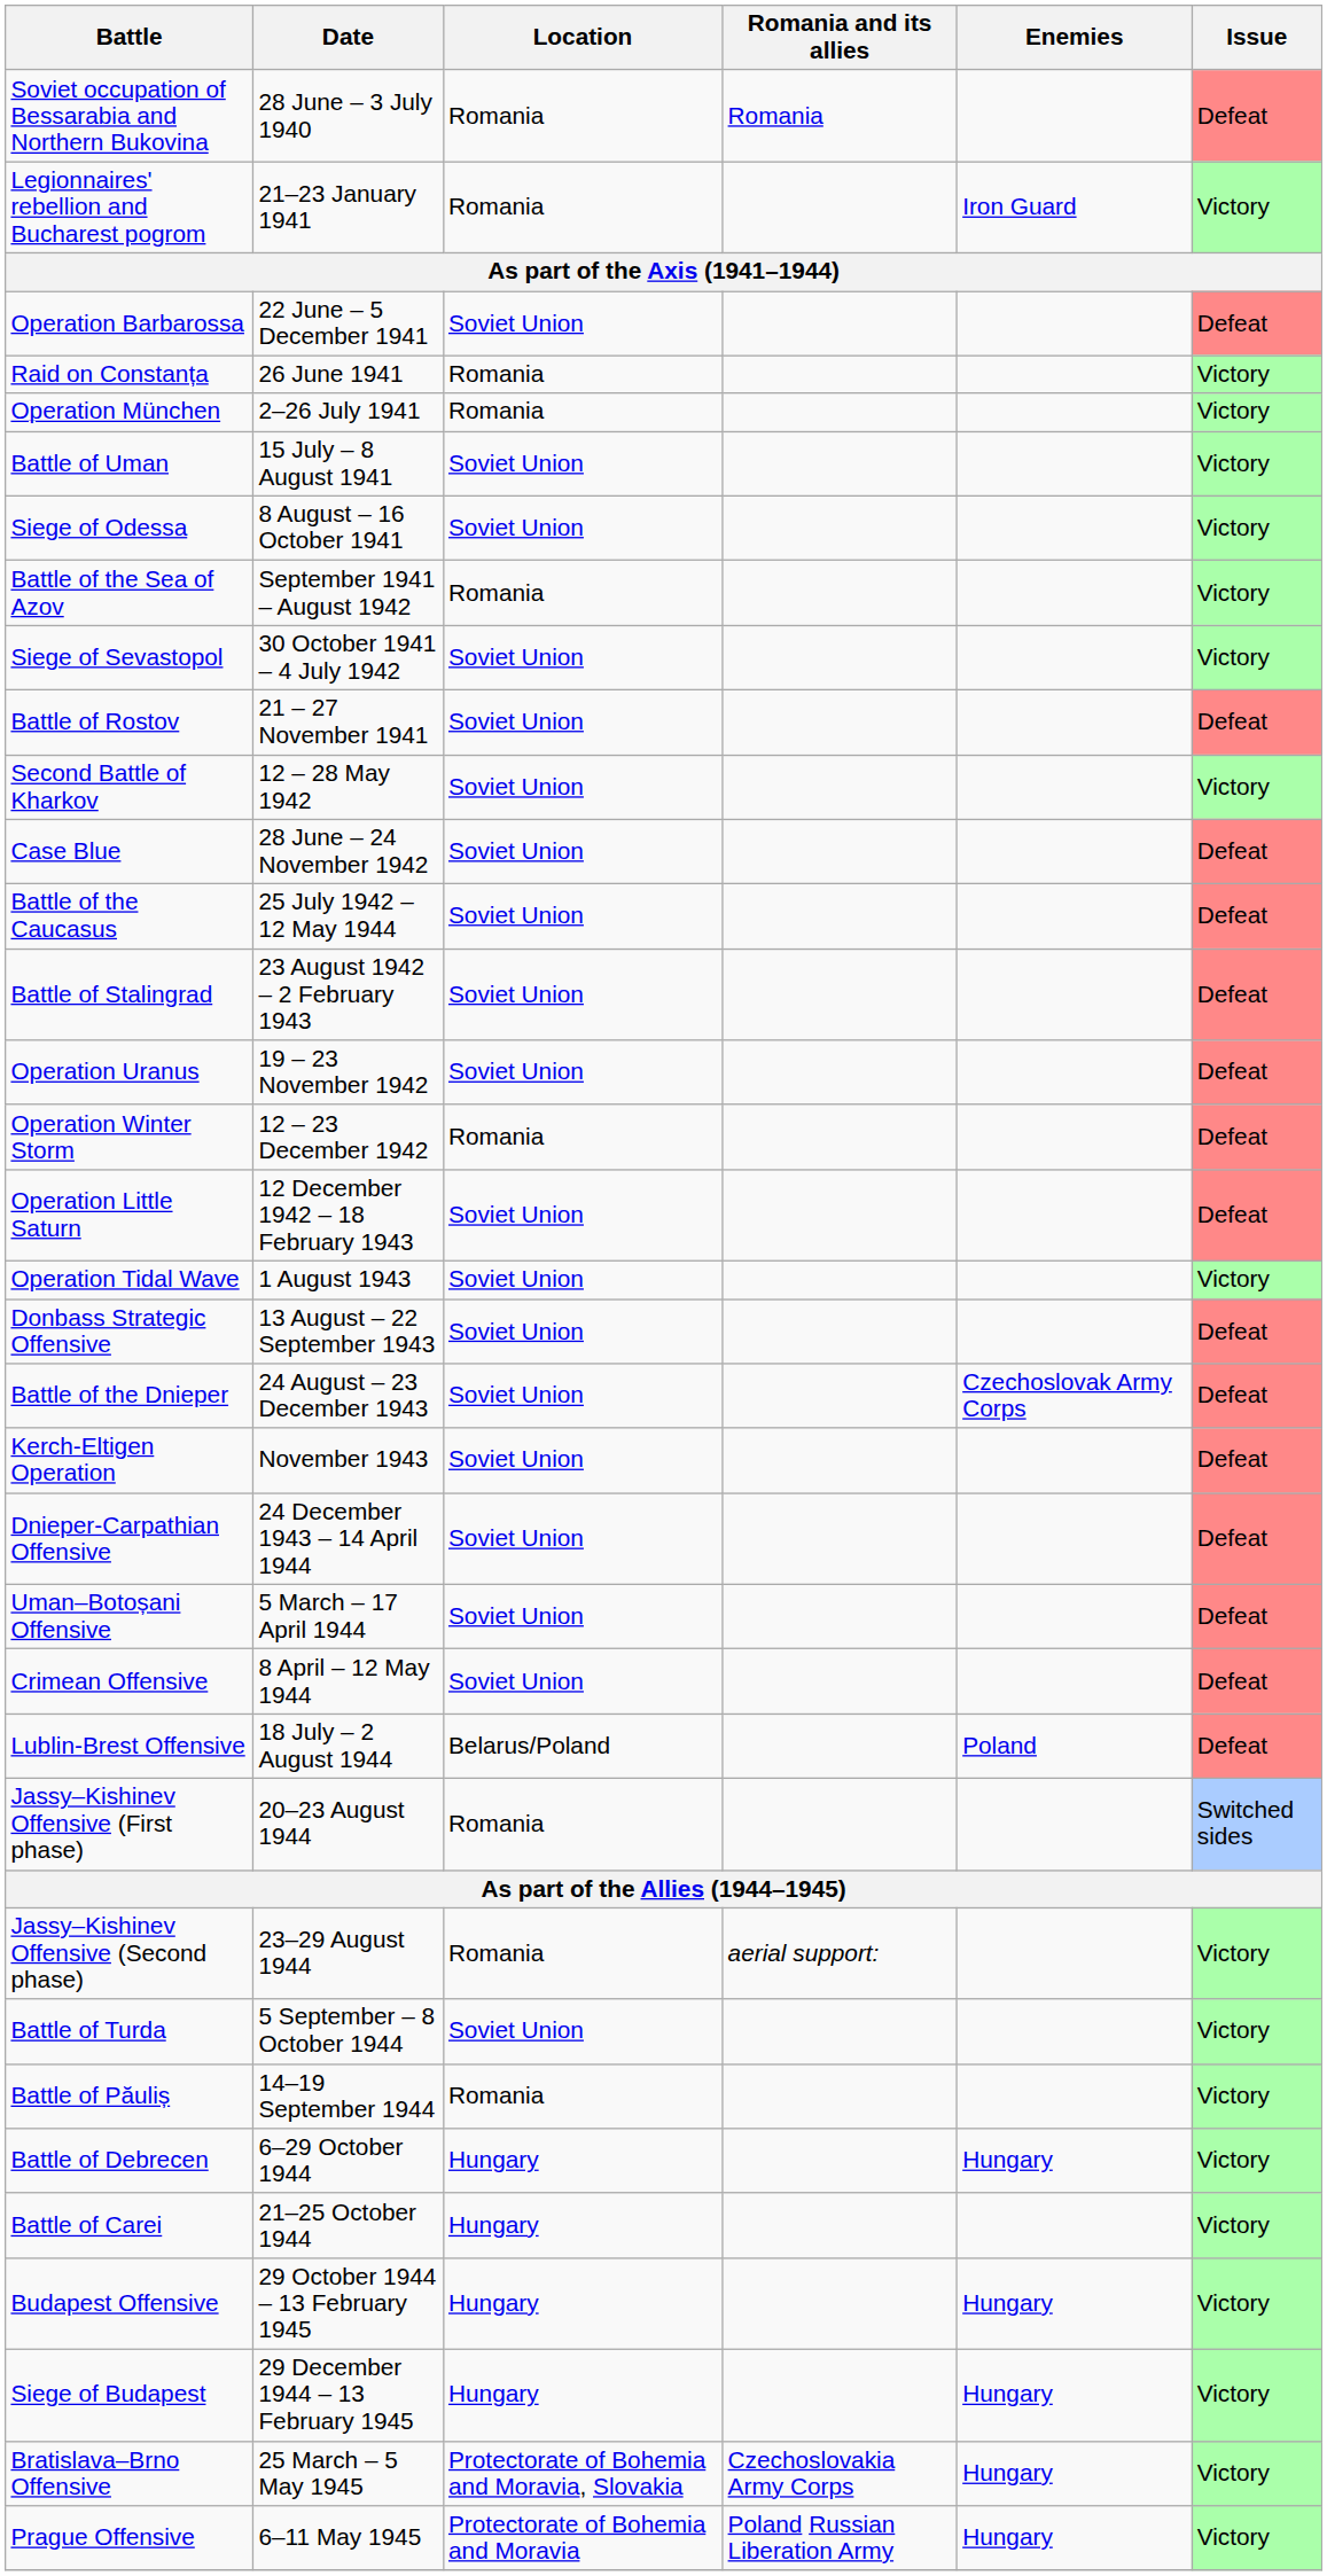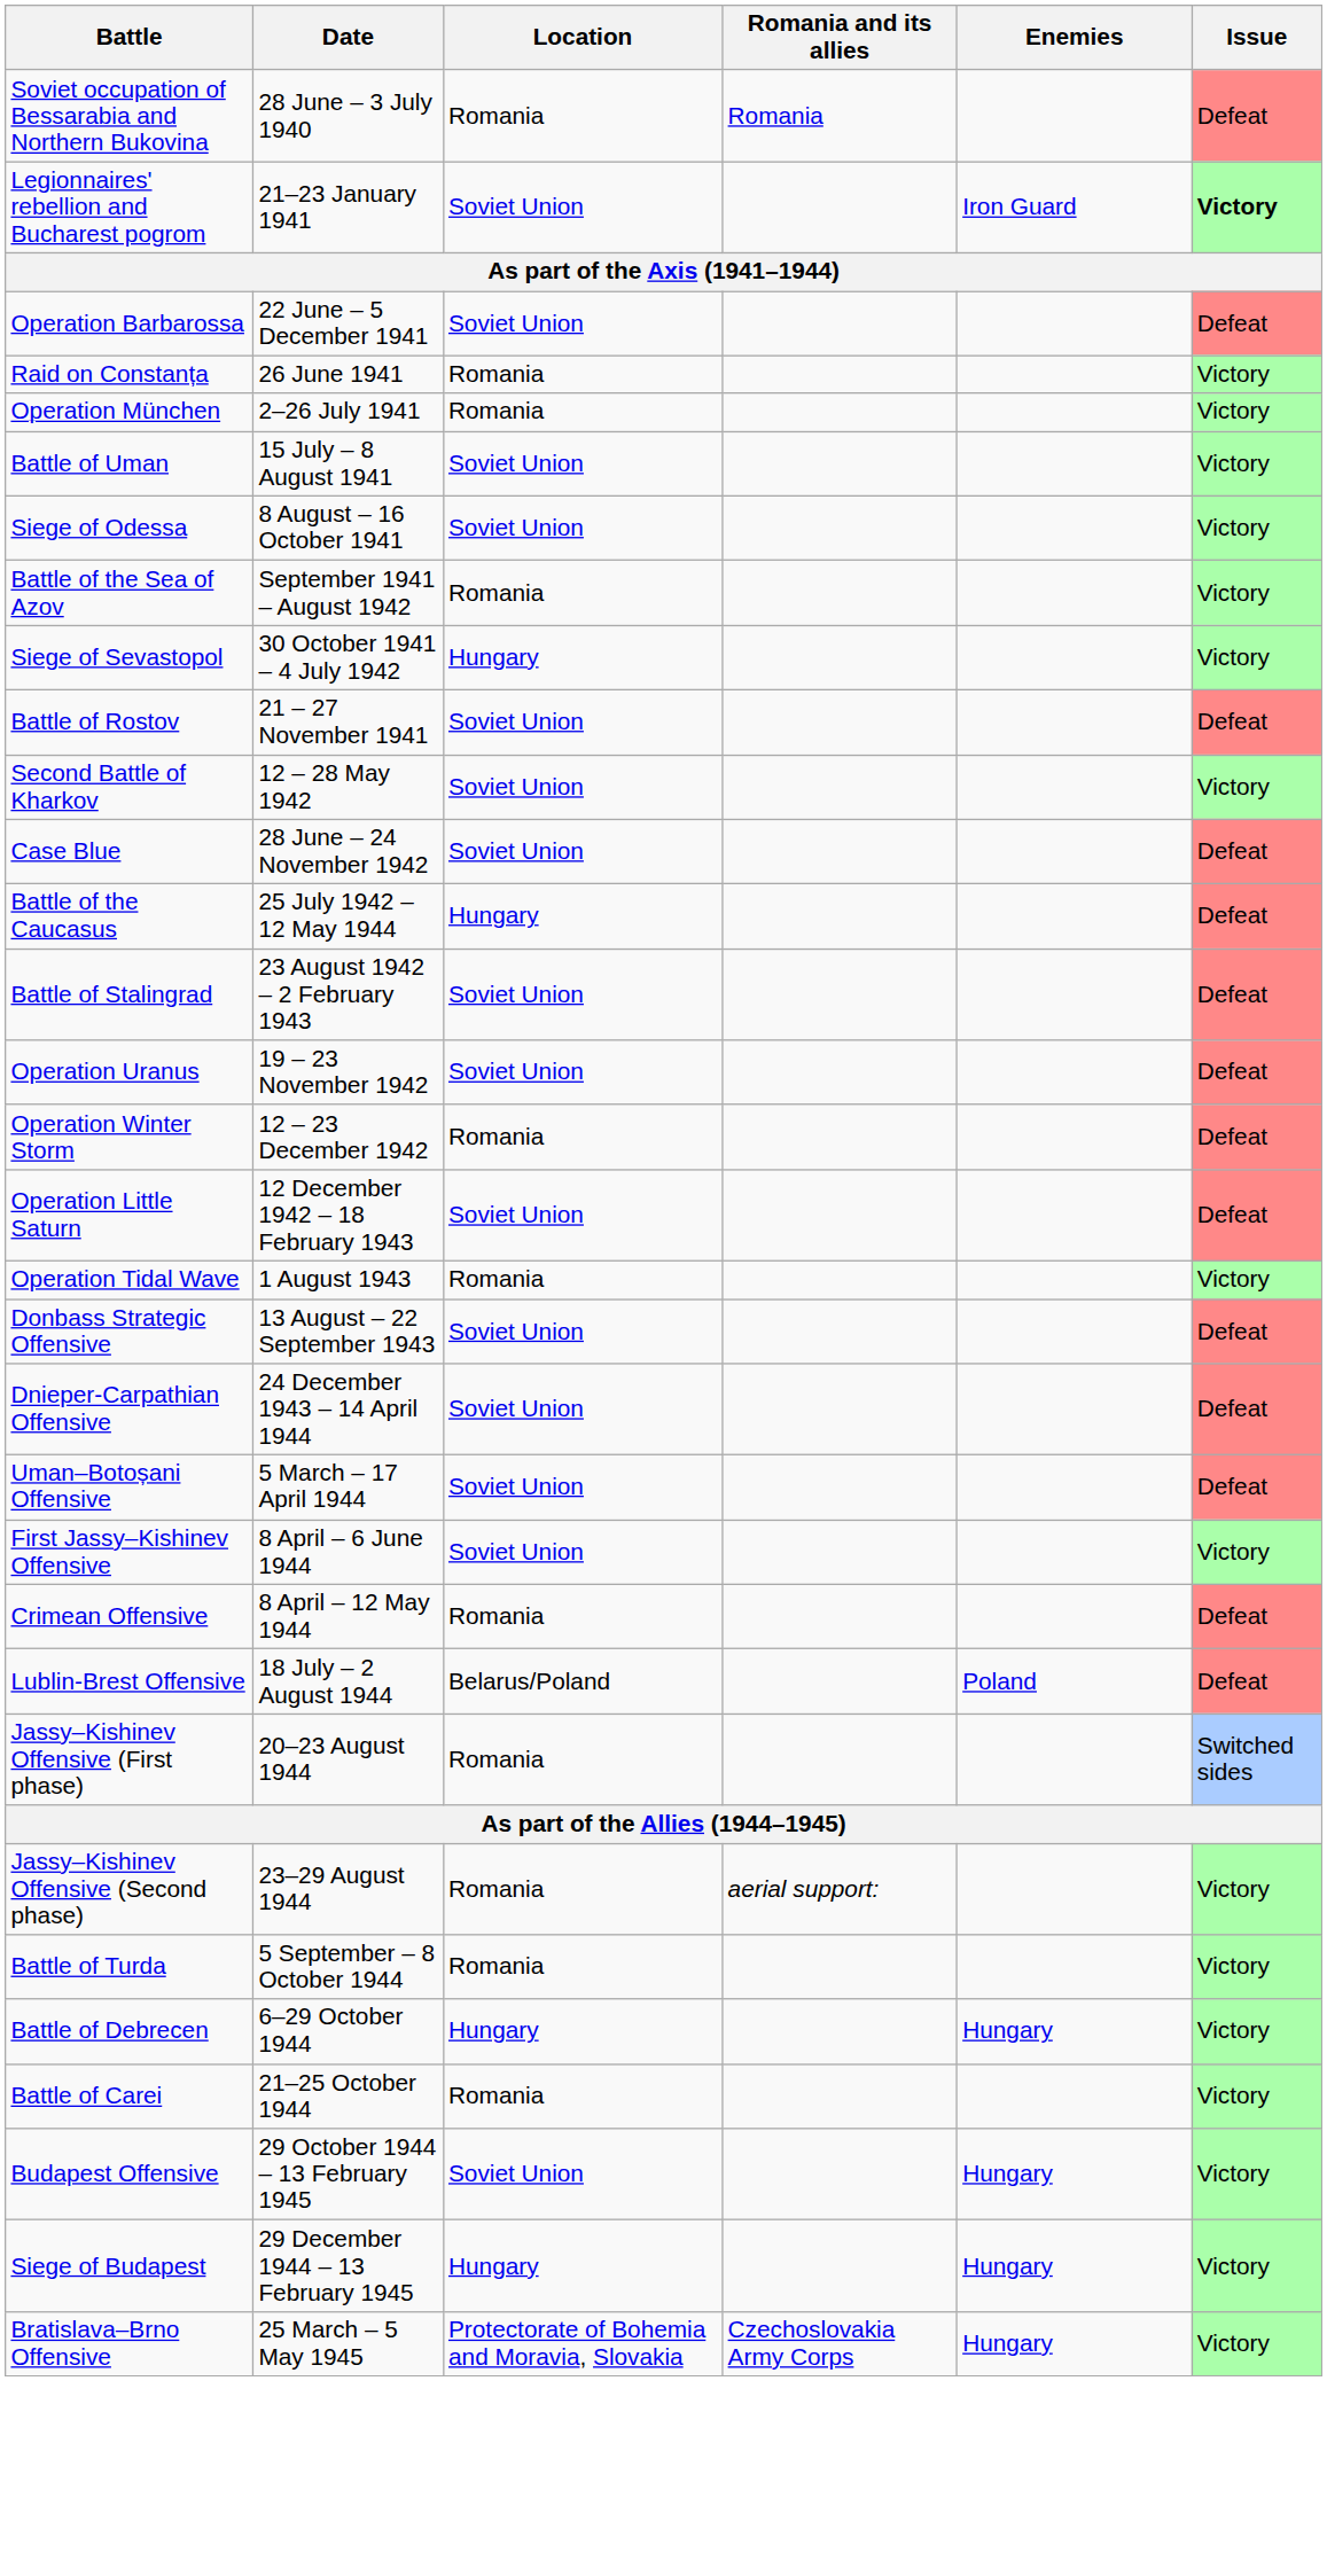Legionnaires' rebellion and Bucharest pogrom | Location: Romania -> Soviet Union
Legionnaires' rebellion and Bucharest pogrom | Issue: normal -> bold
Siege of Sevastopol | Location: Soviet Union -> Hungary
Battle of the Caucasus | Location: Soviet Union -> Hungary
Operation Tidal Wave | Location: Soviet Union -> Romania
- row: Battle of the Dnieper | 24 August – 23 December 1943 | Soviet Union | Czechoslovak Army Corps | Defeat
- row: Kerch-Eltigen Operation | November 1943 | Soviet Union | Defeat
+ row: First Jassy–Kishinev Offensive | 8 April – 6 June 1944 | Soviet Union | Victory
Crimean Offensive | Location: Soviet Union -> Romania
Battle of Turda | Location: Soviet Union -> Romania
- row: Battle of Păuliș | 14–19 September 1944 | Romania | Victory
Battle of Carei | Location: Hungary -> Romania
Budapest Offensive | Location: Hungary -> Soviet Union
- row: Prague Offensive | 6–11 May 1945 | Protectorate of Bohemia and Moravia | Poland Russian Liberation Army | Hungary | Victory
